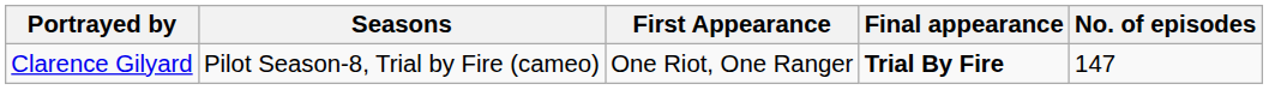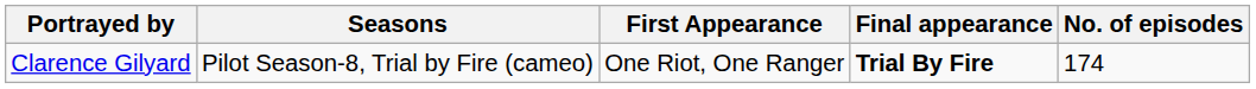Clarence Gilyard | No. of episodes: 147 -> 174
